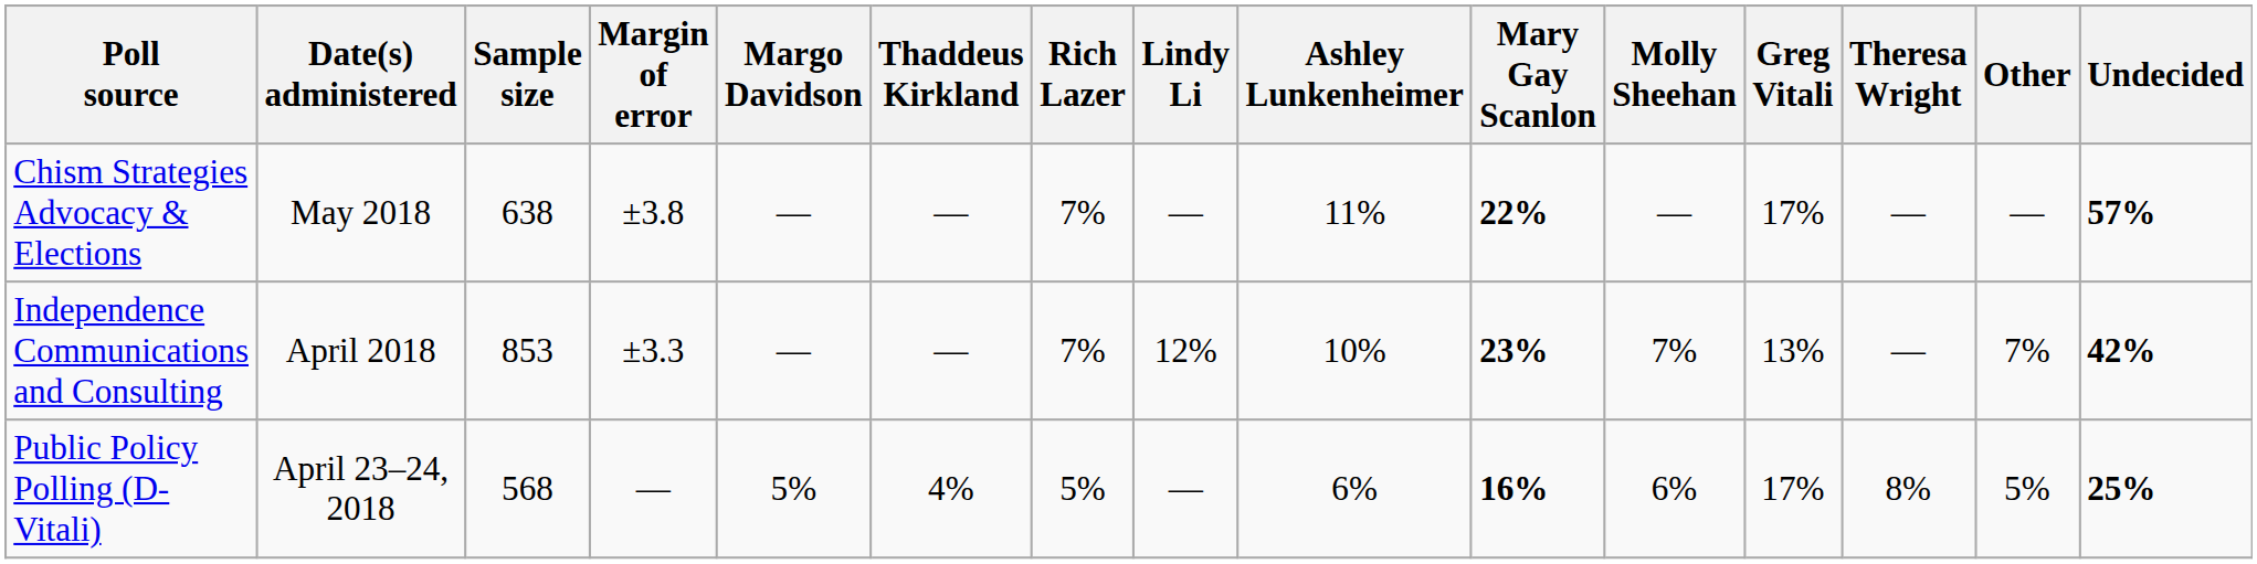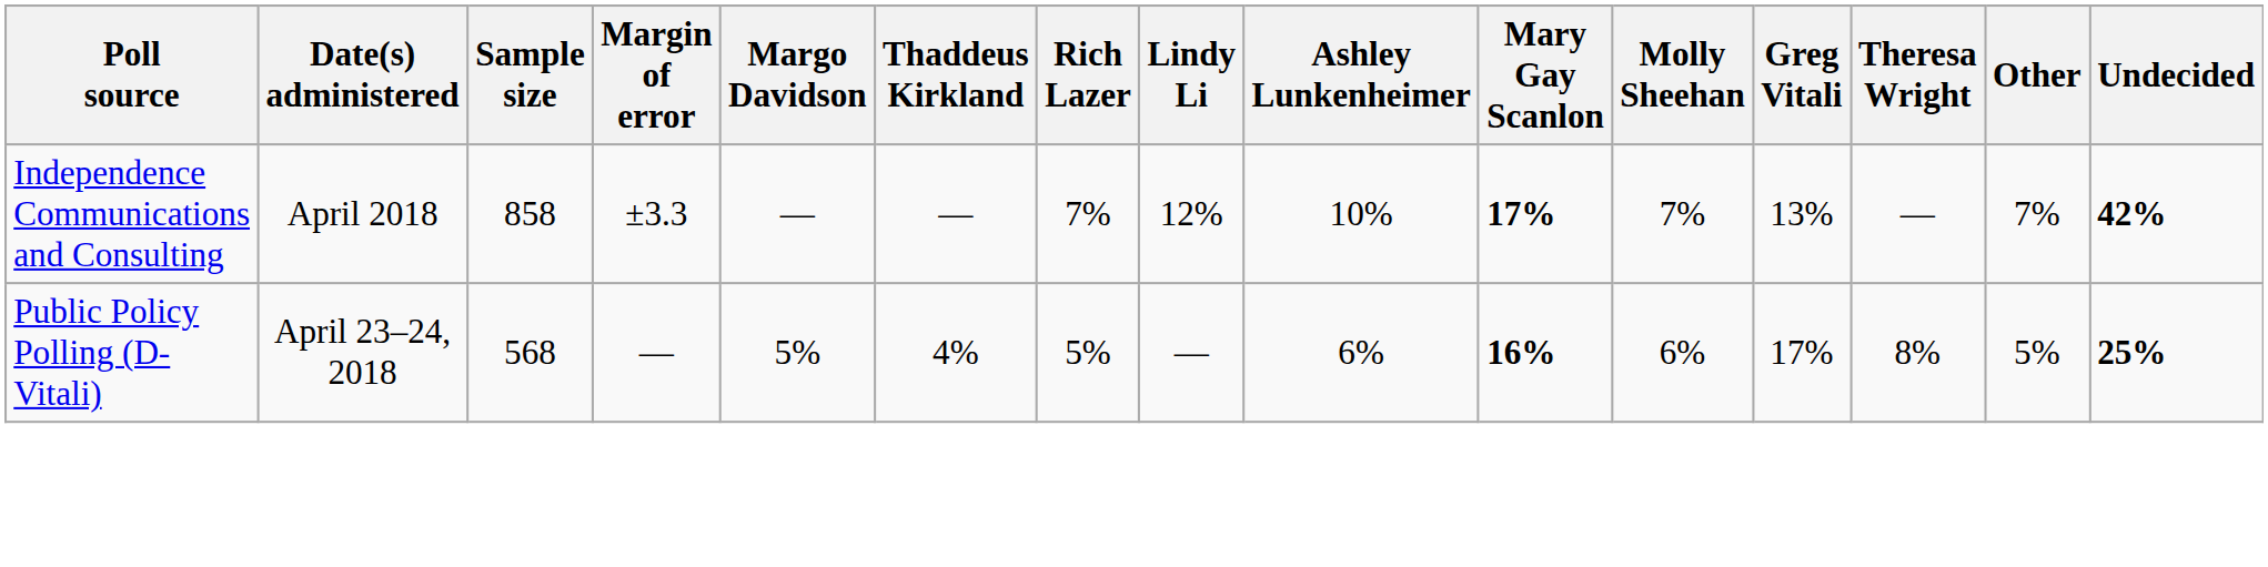- row: Chism Strategies Advocacy & Elections | May 2018 | 638 | ±3.8 | — | — | 7% | — | 11% | 22% | — | 17% | — | — | 57%
Independence Communications and Consulting | Sample size: 853 -> 858
Independence Communications and Consulting | Mary Gay Scanlon: 23% -> 17%
